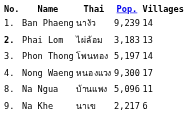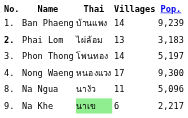columns swapped: Villages <-> Pop.
Ban Phaeng | Thai: นางัว -> บ้านแพง
Na Ngua | Thai: บ้านแพง -> นางัว
Na Khe | Thai: no background -> lightgreen background
